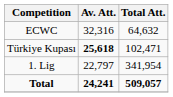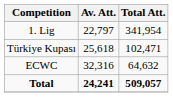rows swapped: 1. Lig <-> ECWC
Türkiye Kupası | Av. Att.: bold -> normal
